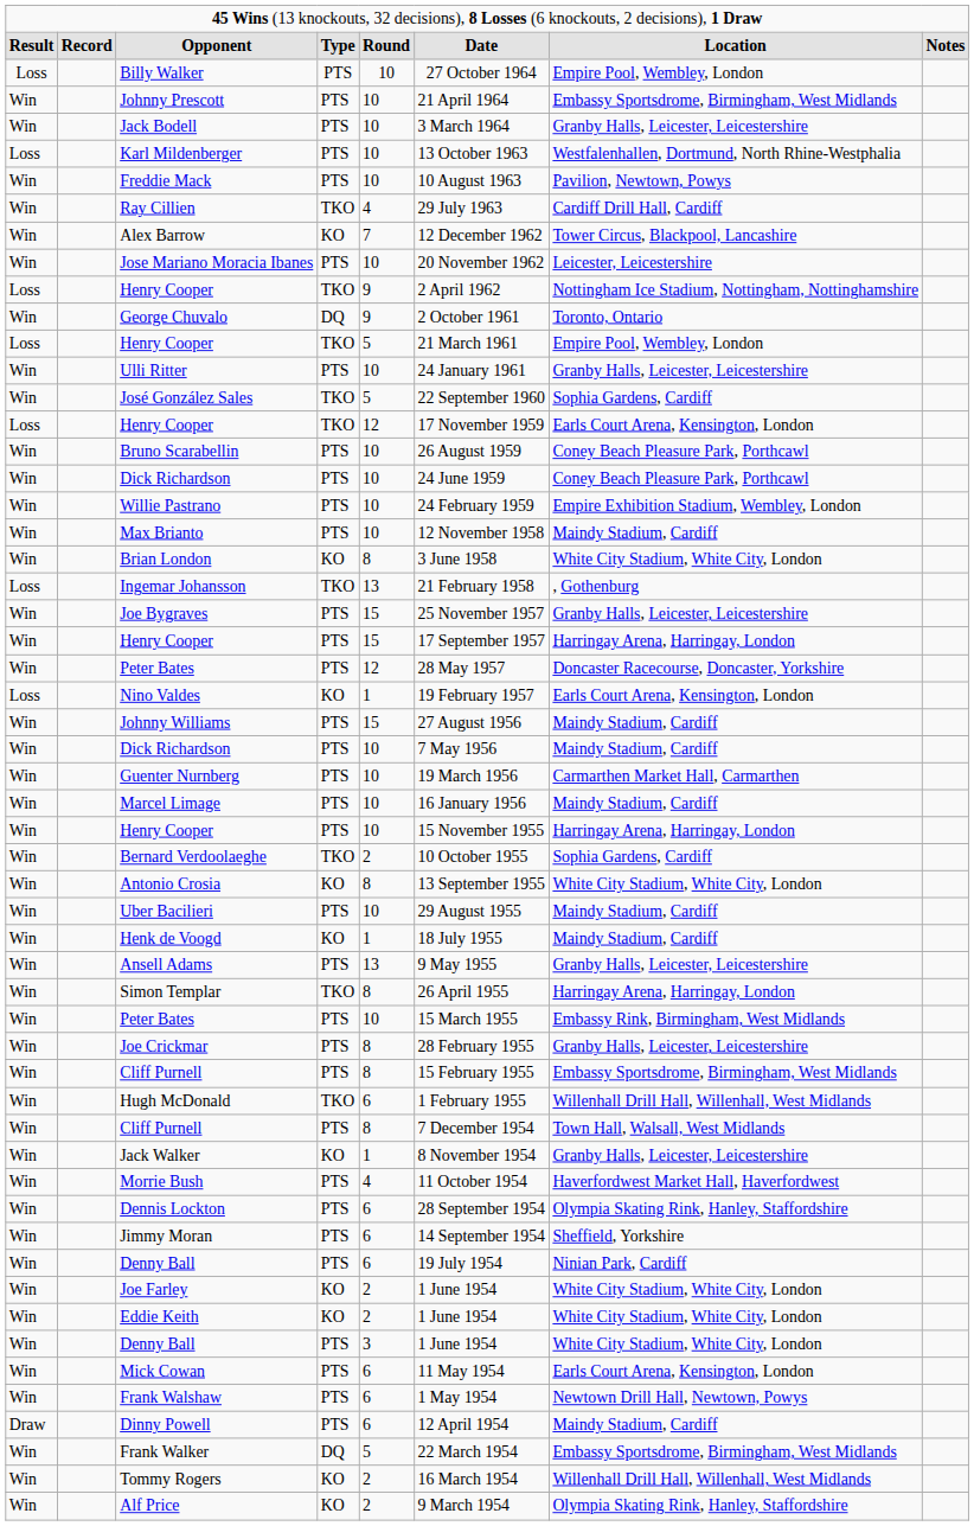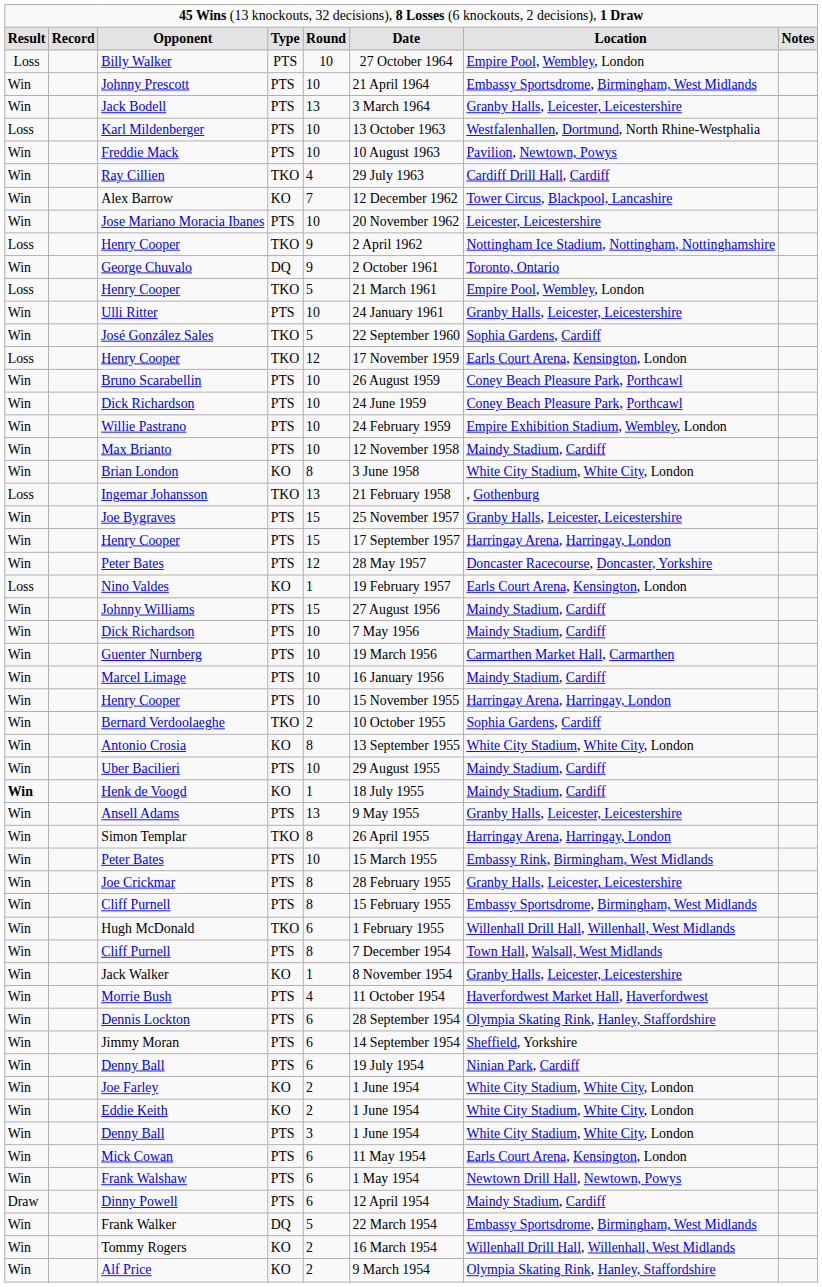Jack Bodell | column 5: 10 -> 13
Henk de Voogd | column 1: normal -> bold
